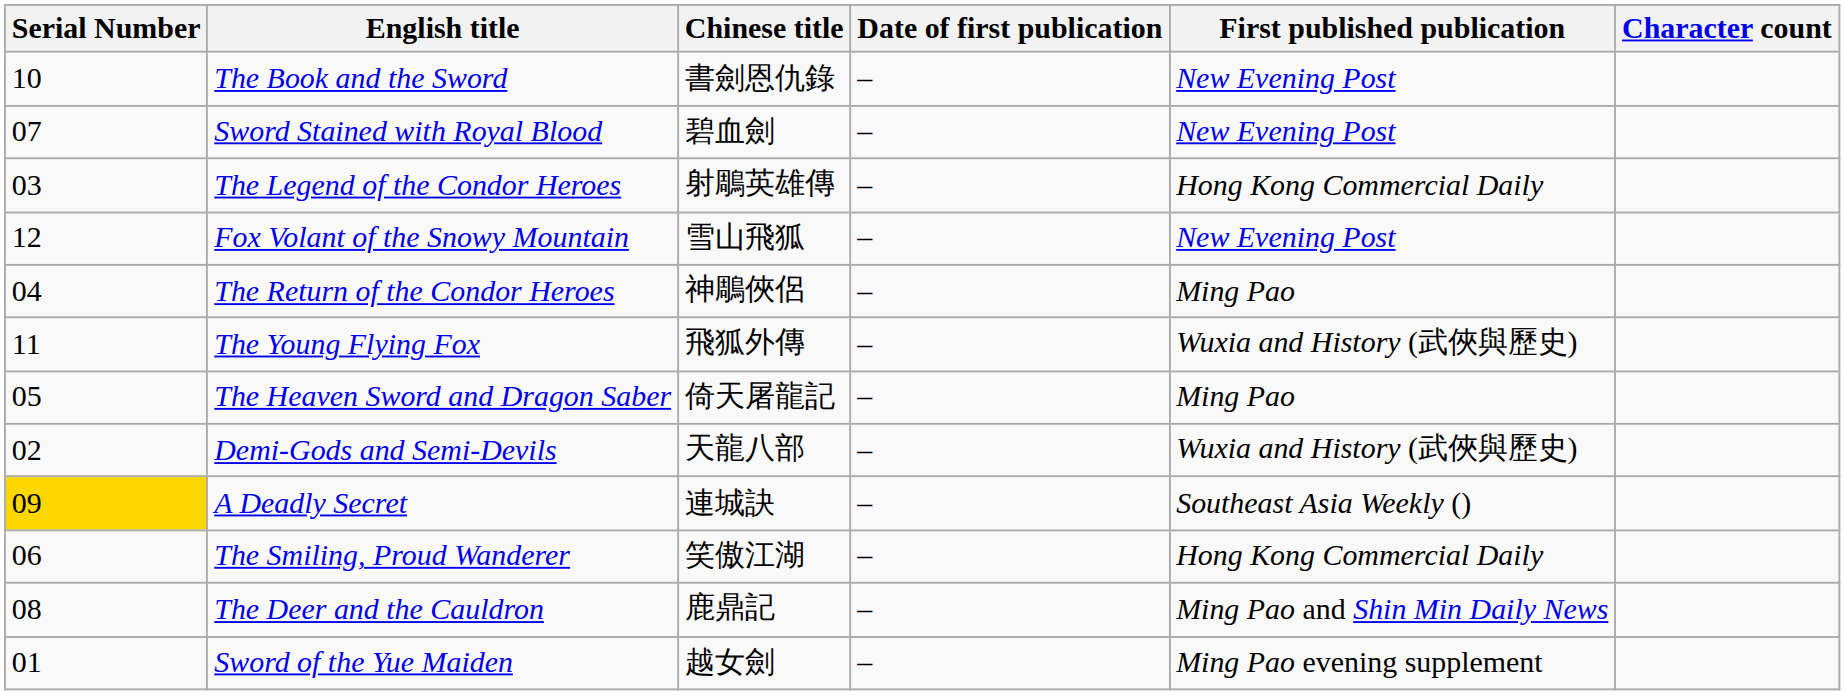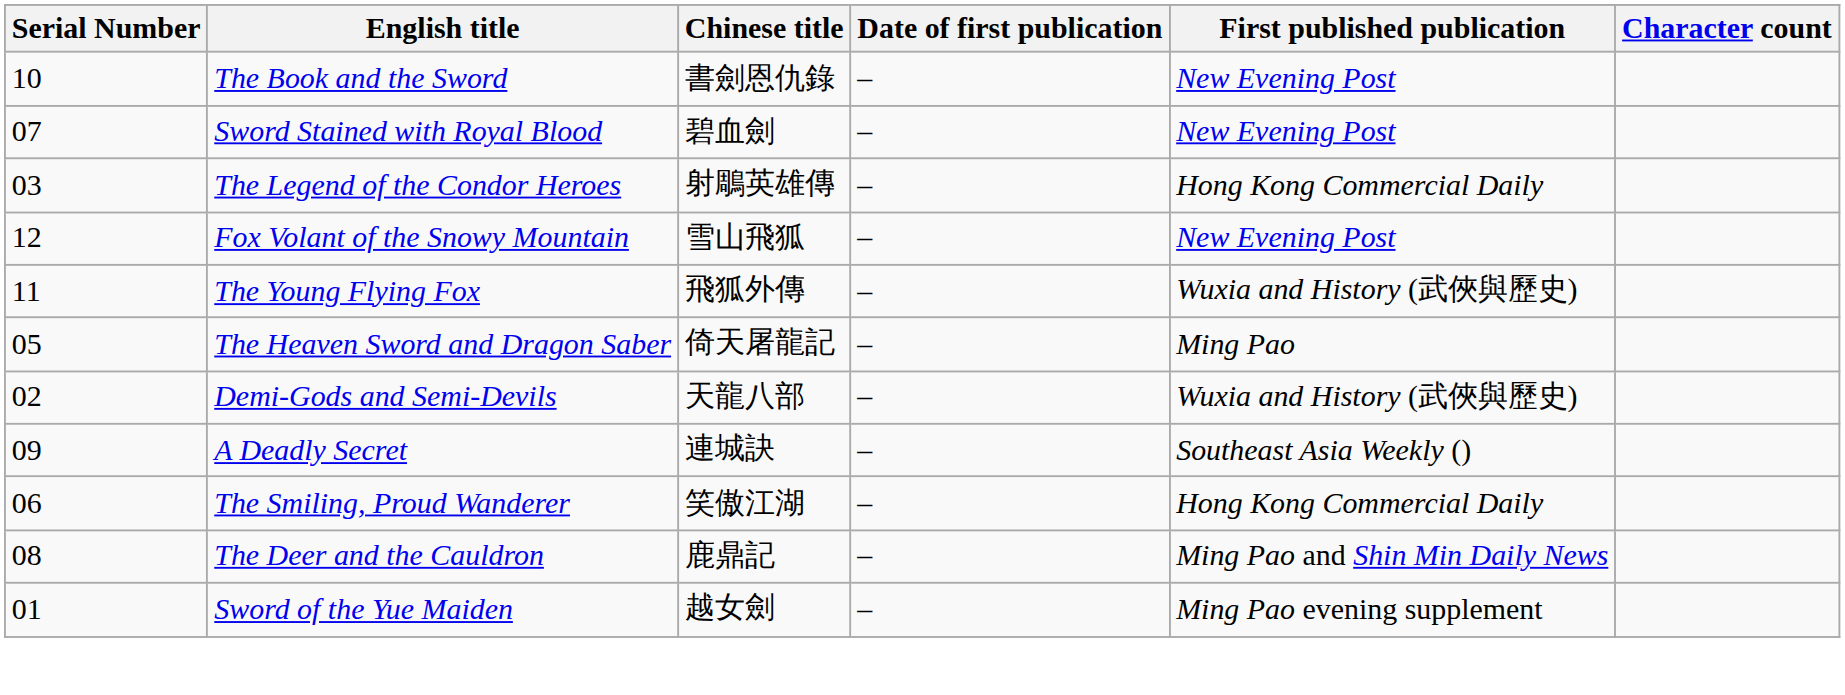- row: 04 | The Return of the Condor Heroes | 神鵰俠侶 | – | Ming Pao
A Deadly Secret | Serial Number: gold background -> no background
